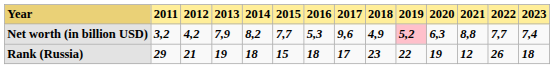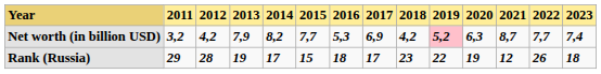Net worth (in billion USD) | 2017: 9,6 -> 6,9
Net worth (in billion USD) | 2018: 4,9 -> 4,2
Net worth (in billion USD) | 2021: 8,8 -> 8,7
Rank (Russia) | 2012: 21 -> 28
Rank (Russia) | 2014: 18 -> 17
